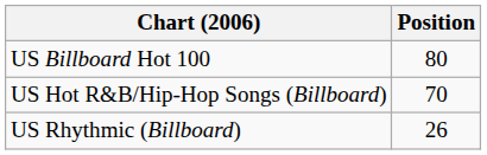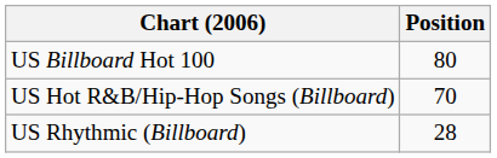US Rhythmic (Billboard) | Position: 26 -> 28
